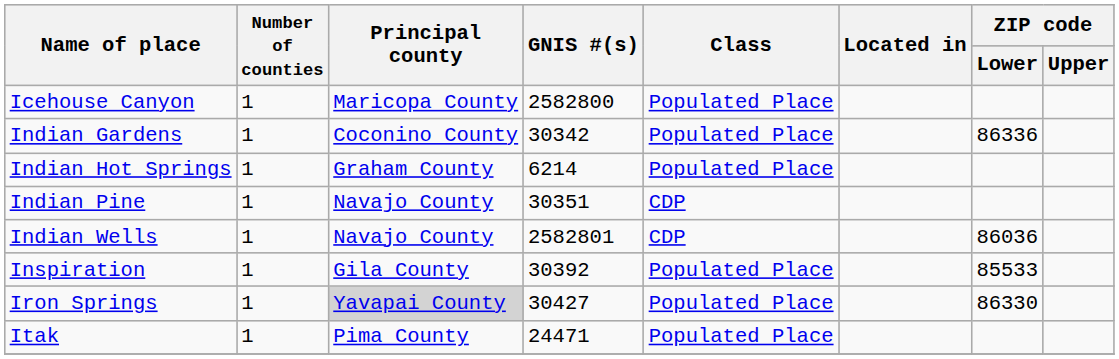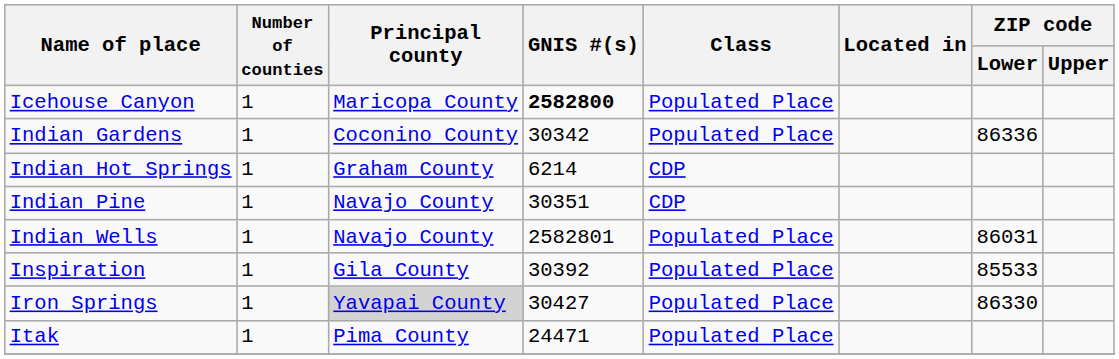Icehouse Canyon | GNIS #(s): normal -> bold
Indian Hot Springs | Class: Populated Place -> CDP
Indian Wells | Class: CDP -> Populated Place
Indian Wells | ZIP code / Lower: 86036 -> 86031
